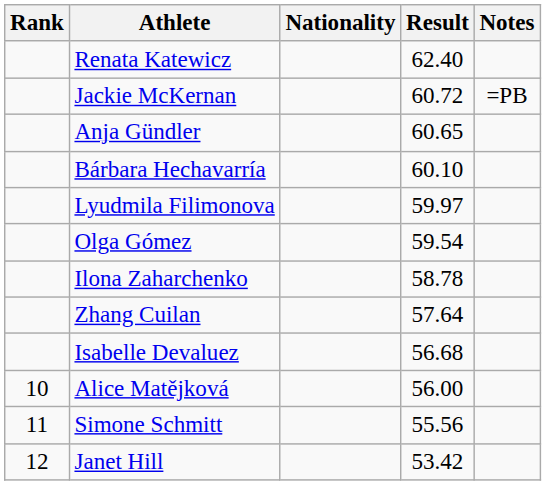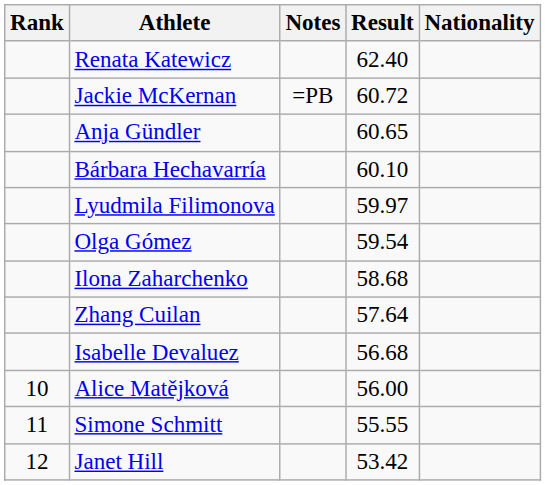columns swapped: Nationality <-> Notes
Ilona Zaharchenko | Result: 58.78 -> 58.68
Simone Schmitt | Result: 55.56 -> 55.55
